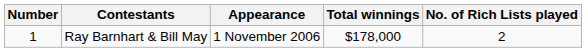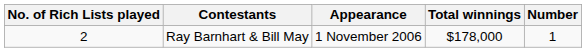columns swapped: Number <-> No. of Rich Lists played
